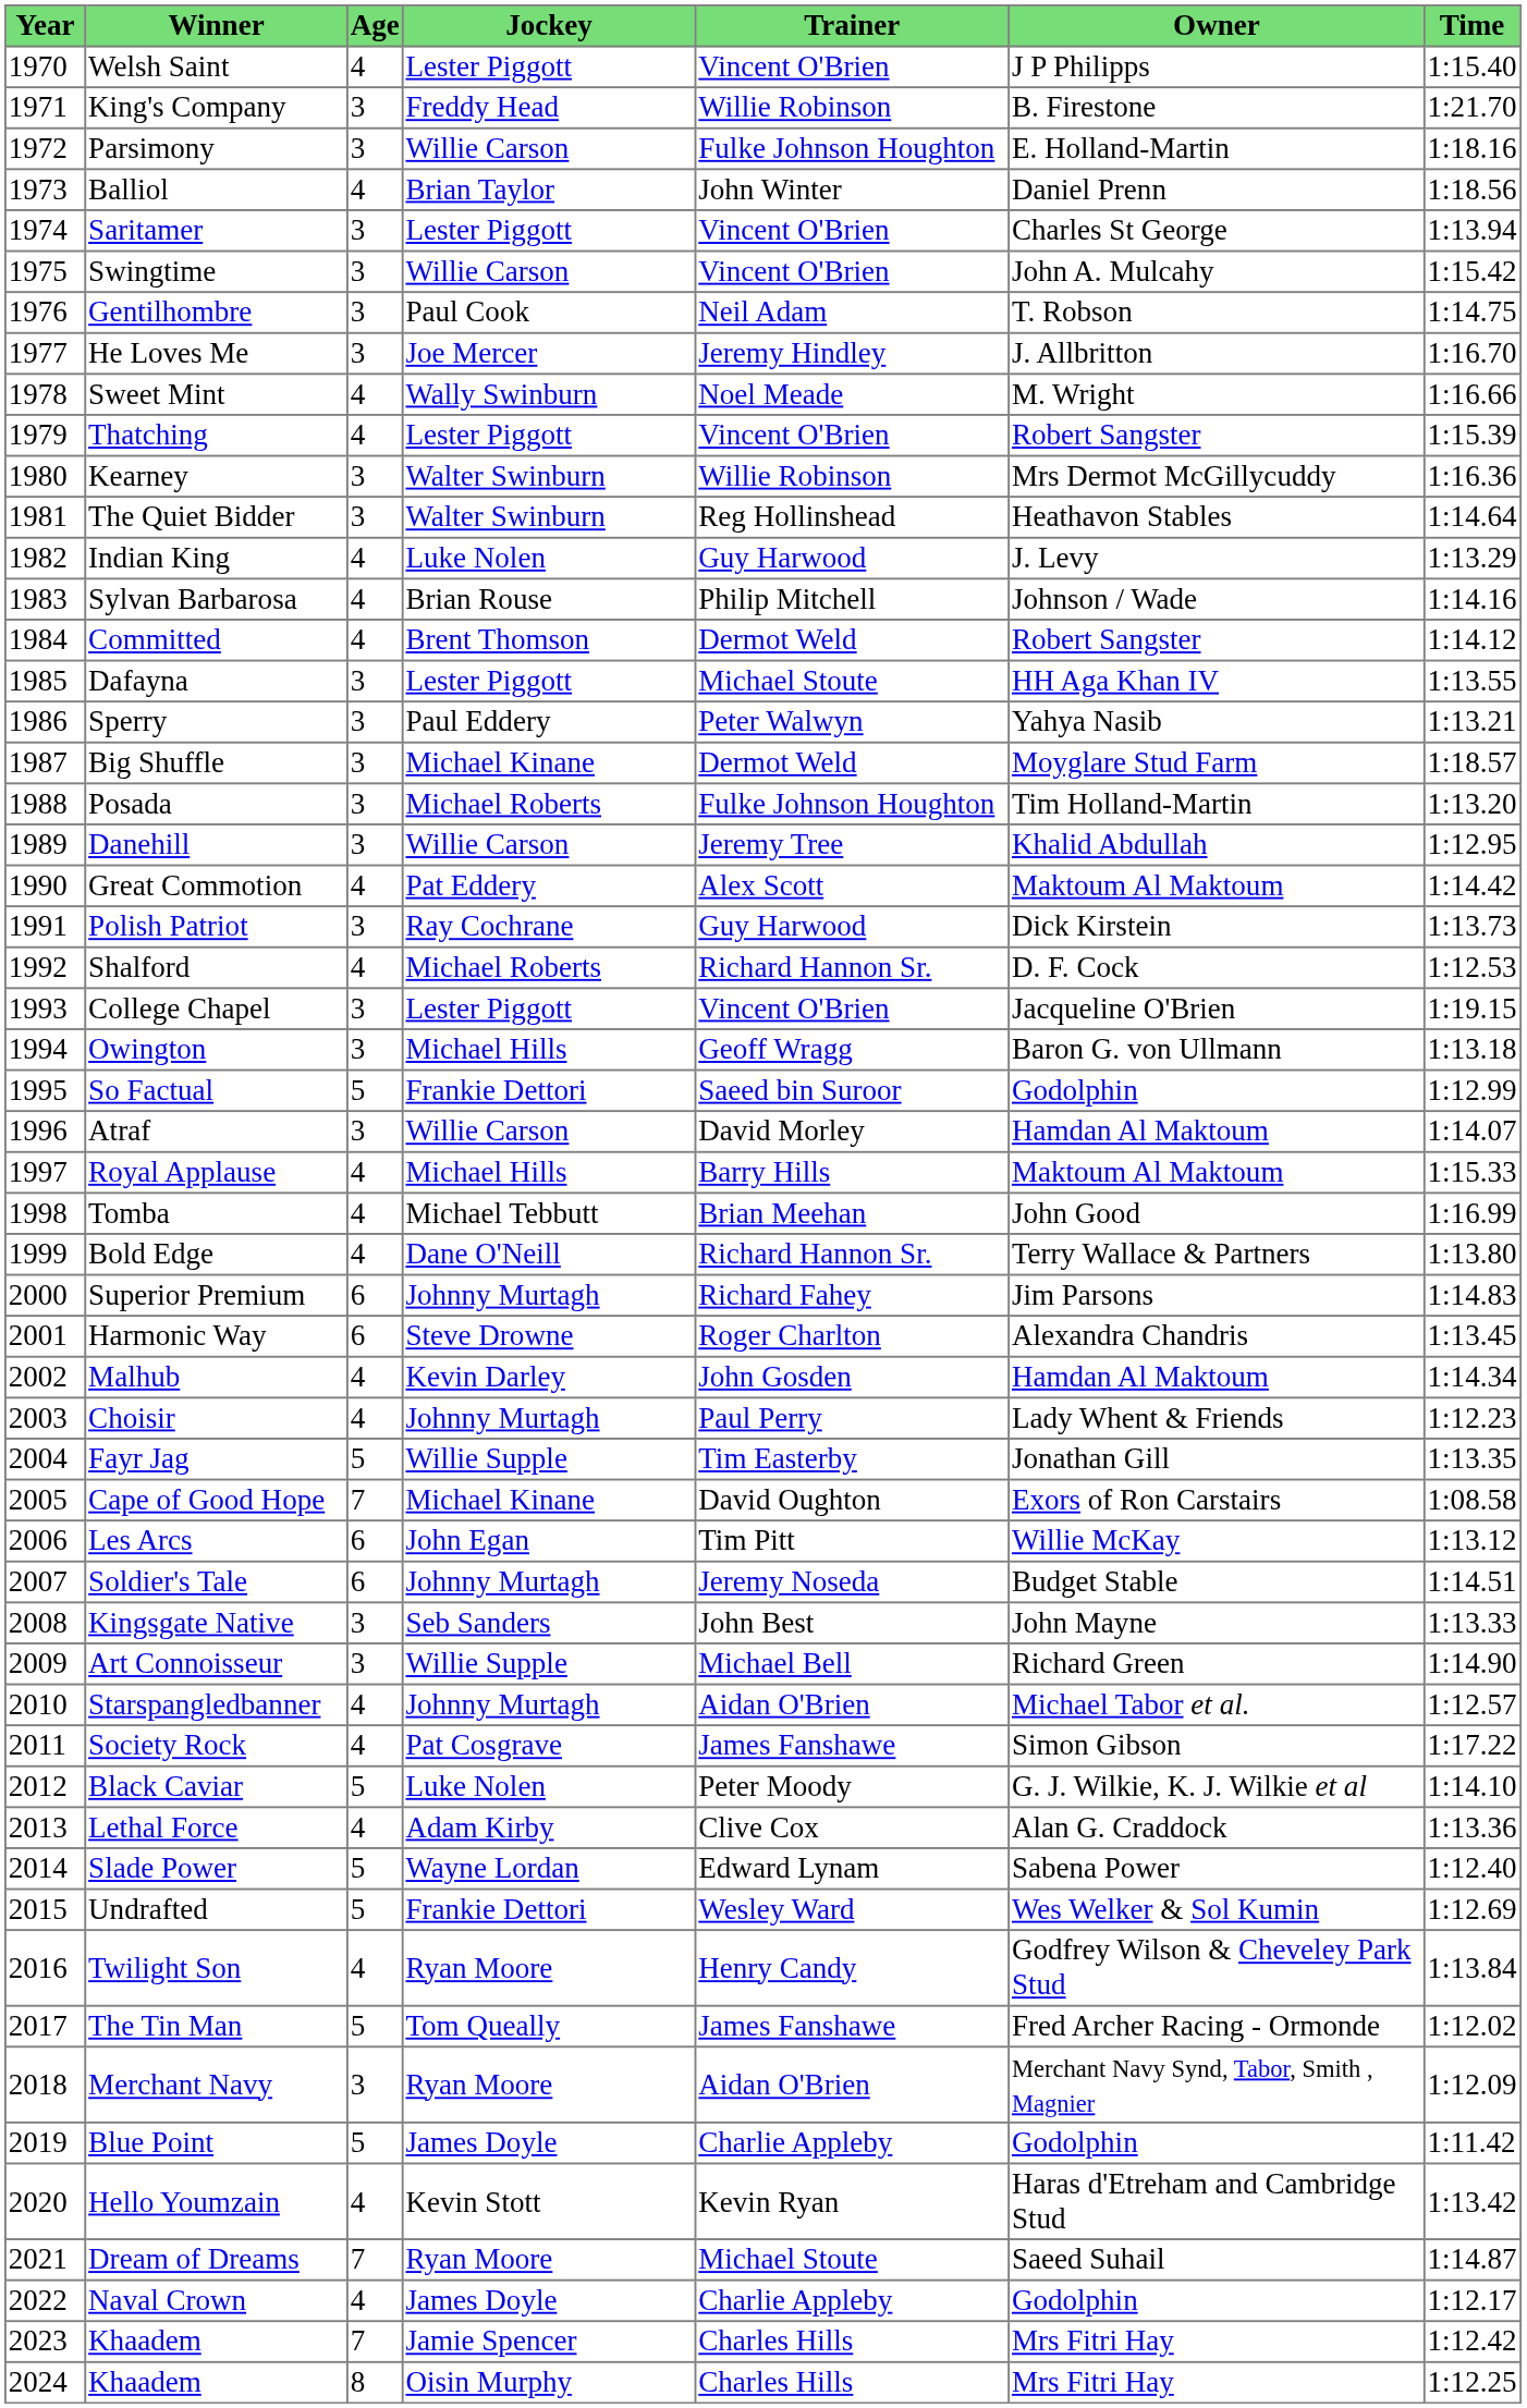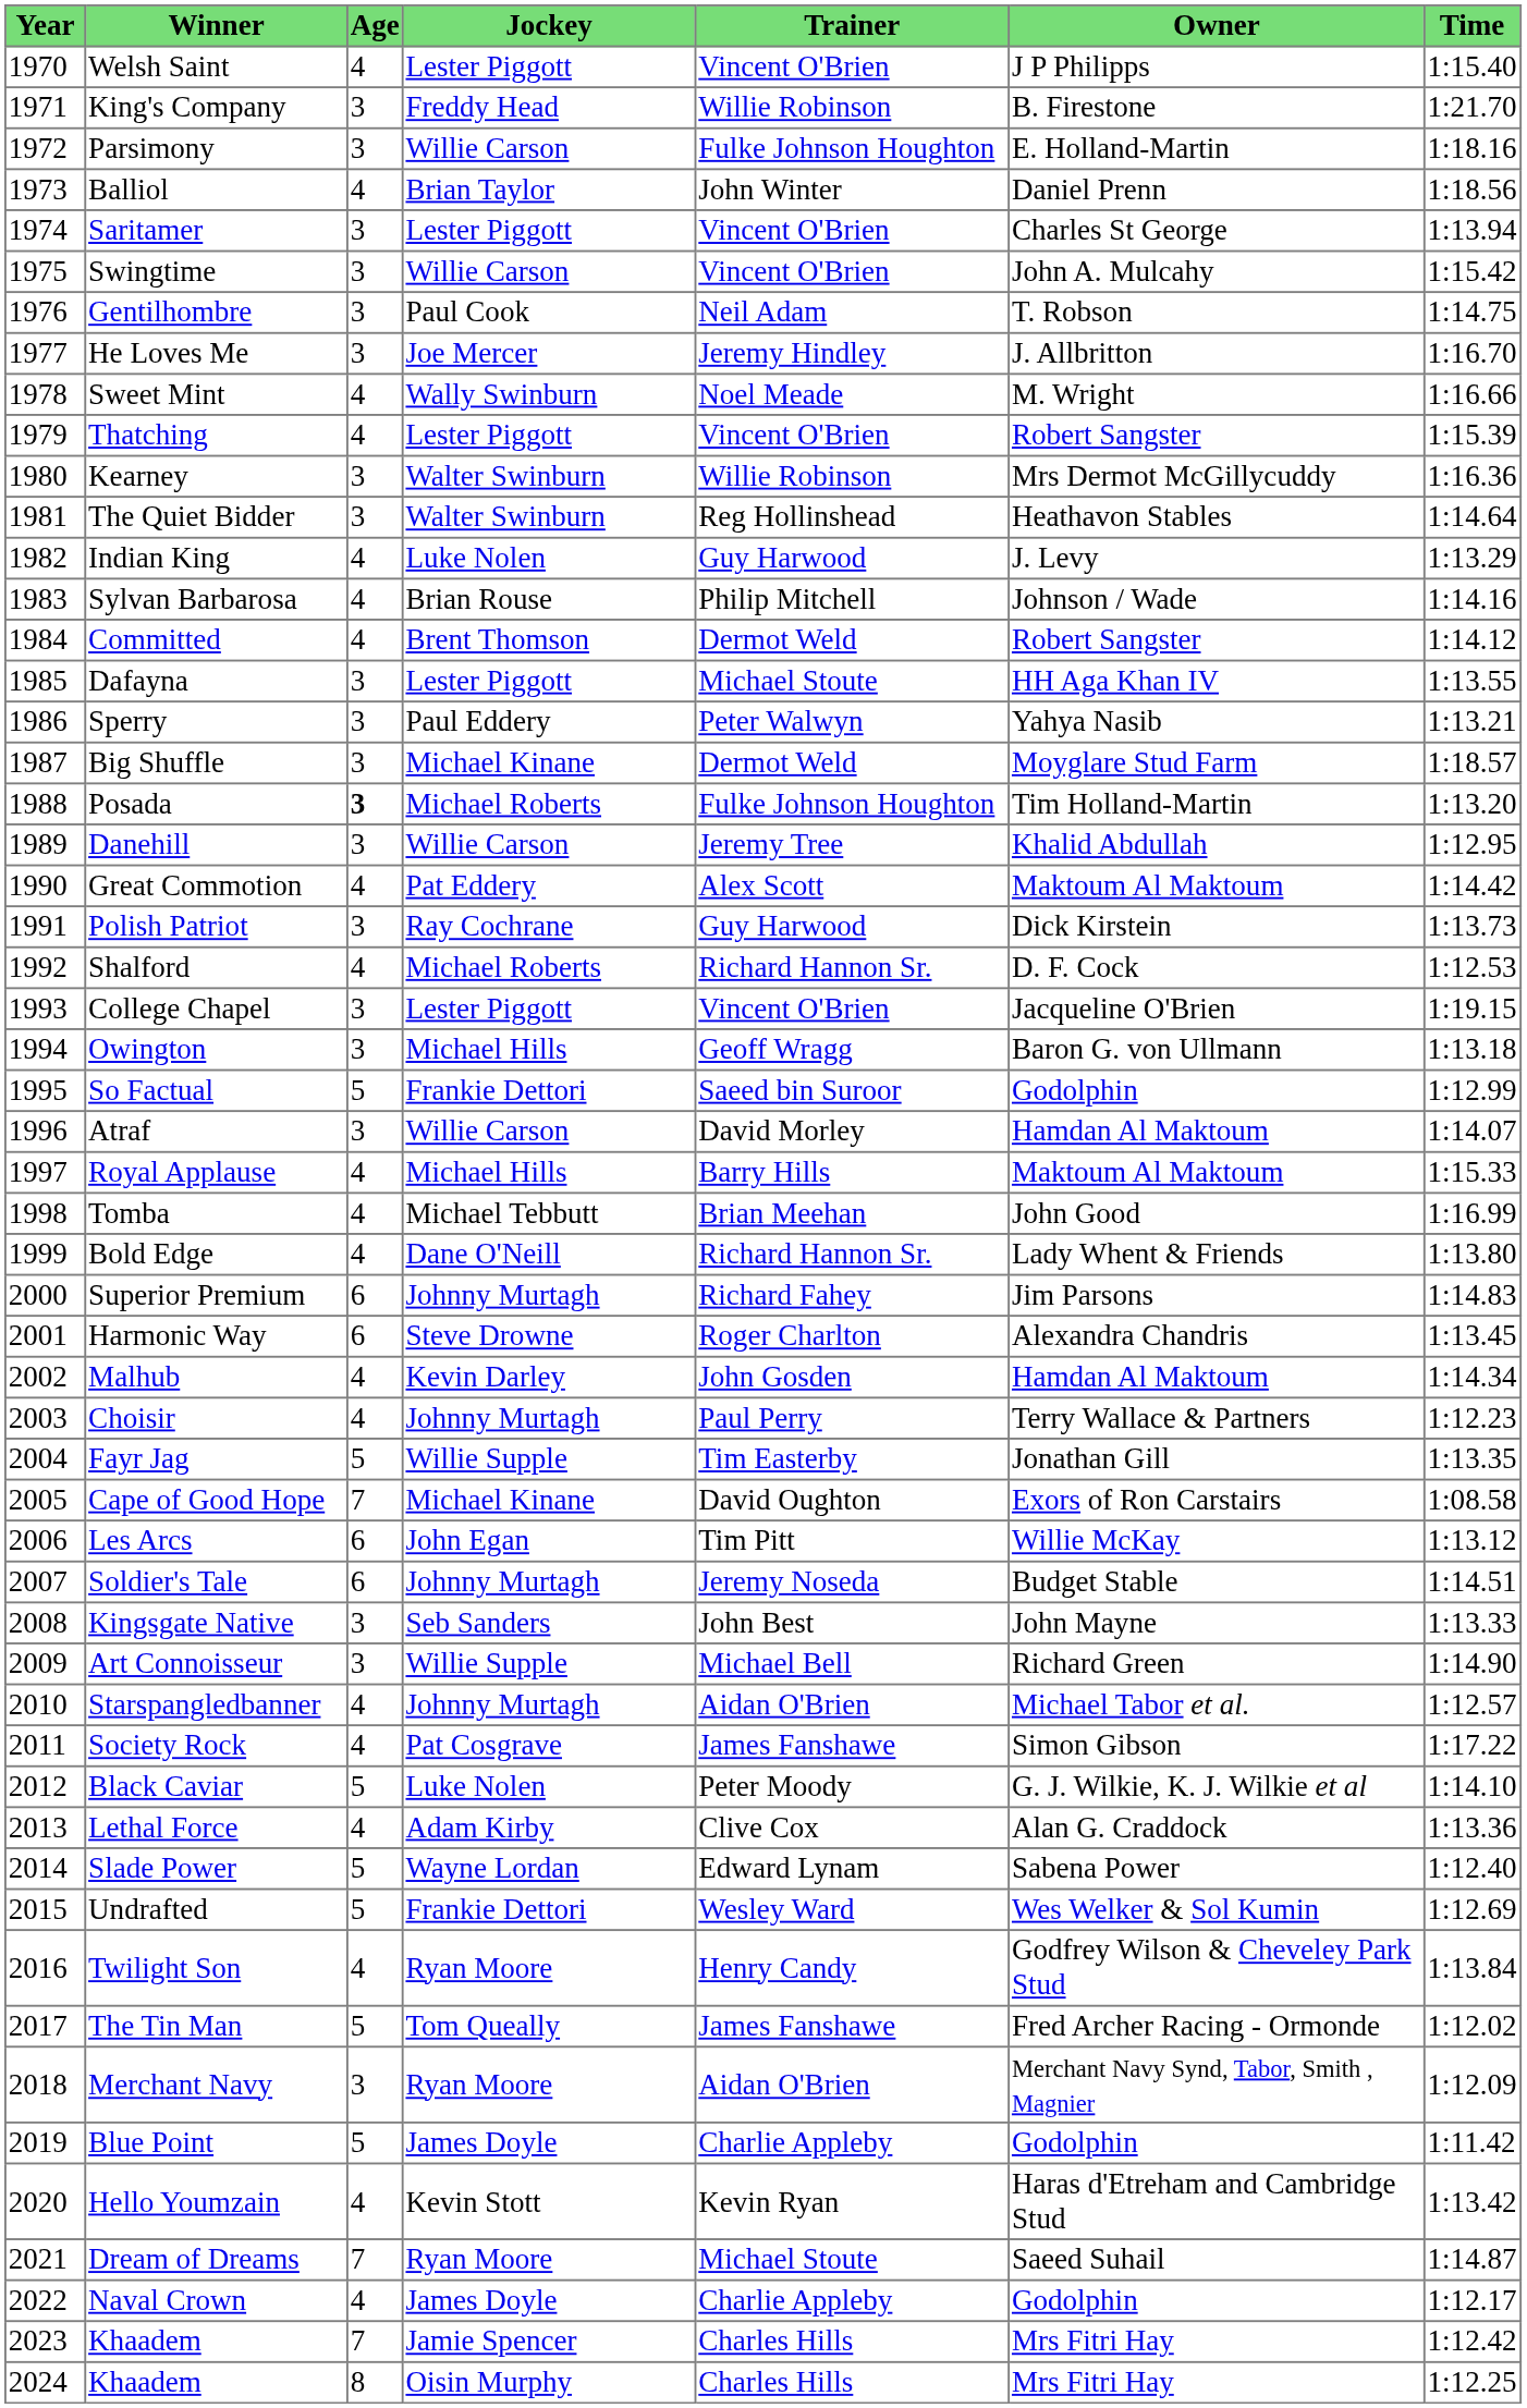Posada | Age: normal -> bold
Bold Edge | Owner: Terry Wallace & Partners -> Lady Whent & Friends
Choisir | Owner: Lady Whent & Friends -> Terry Wallace & Partners
